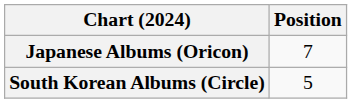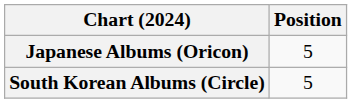Japanese Albums (Oricon) | Position: 7 -> 5
